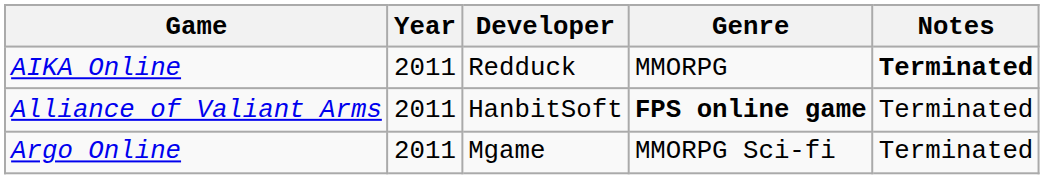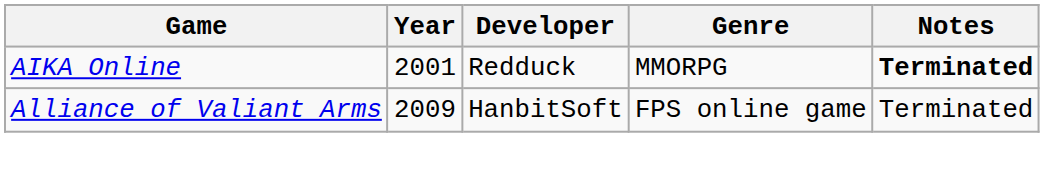AIKA Online | Year: 2011 -> 2001
Alliance of Valiant Arms | Year: 2011 -> 2009
Alliance of Valiant Arms | Genre: bold -> normal
- row: Argo Online | 2011 | Mgame | MMORPG Sci-fi | Terminated
